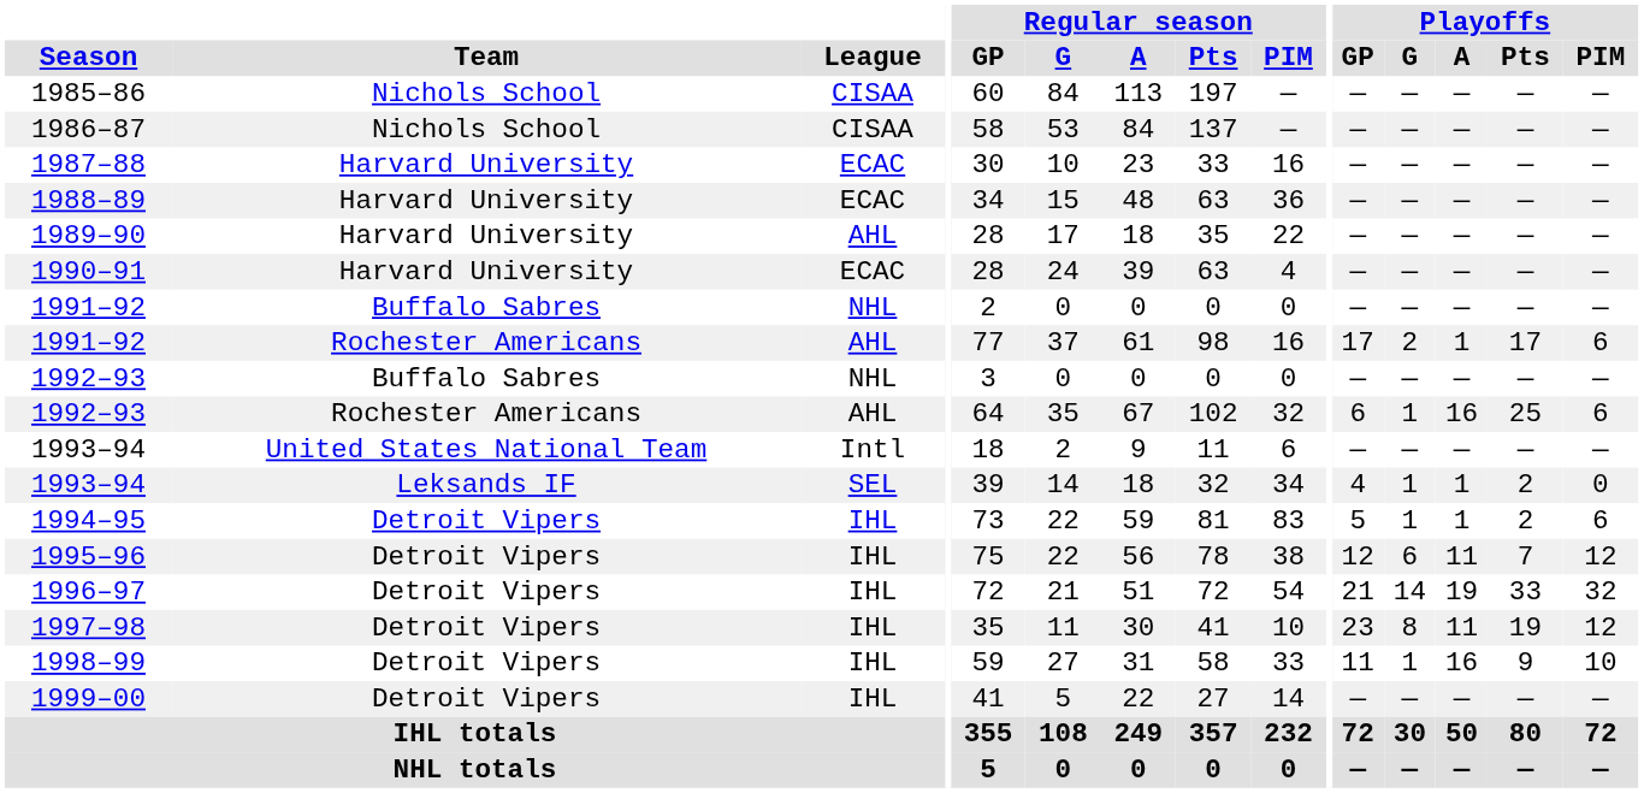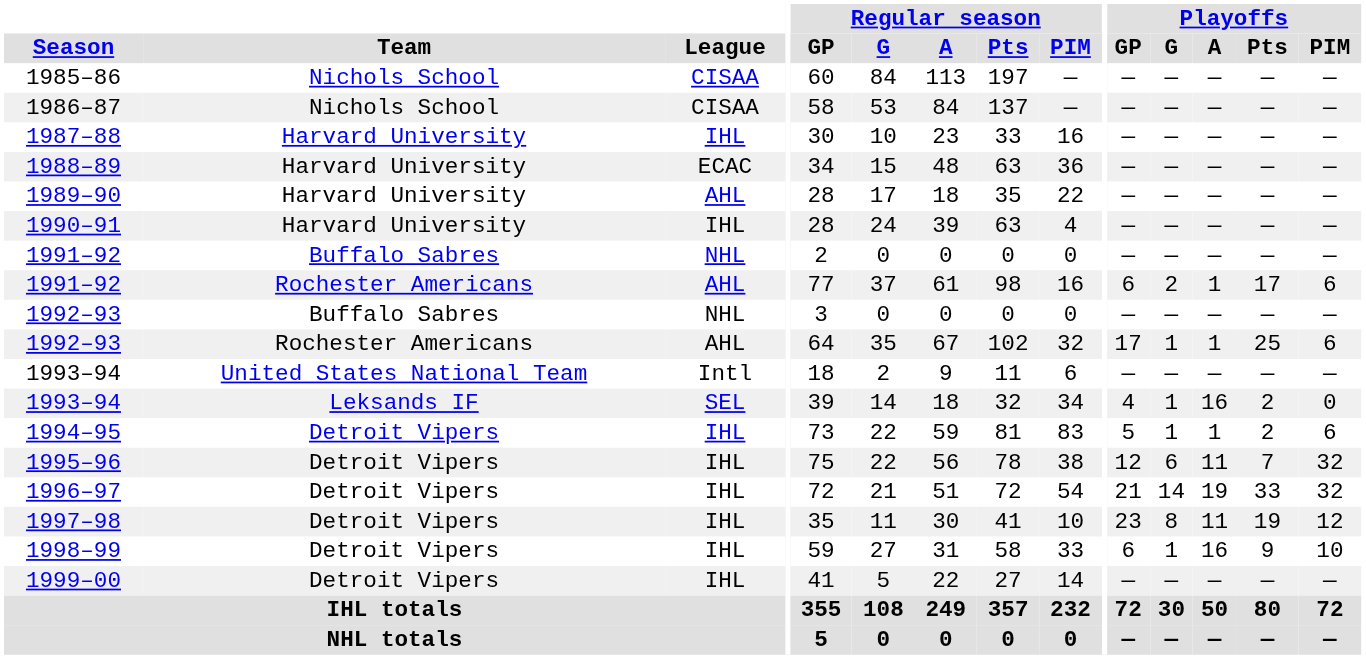1987–88 | League: ECAC -> IHL
1990–91 | League: ECAC -> IHL
1991–92 / Rochester Americans | Playoffs / GP: 17 -> 6
1992–93 / Rochester Americans | Playoffs / GP: 6 -> 17
1992–93 / Rochester Americans | Playoffs / A: 16 -> 1
1993–94 / Leksands IF | Playoffs / A: 1 -> 16
1995–96 | Playoffs / PIM: 12 -> 32
1998–99 | Playoffs / GP: 11 -> 6
